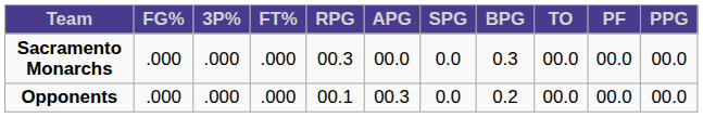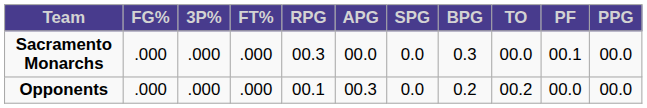Sacramento Monarchs | PF: 00.0 -> 00.1
Opponents | TO: 00.0 -> 00.2
